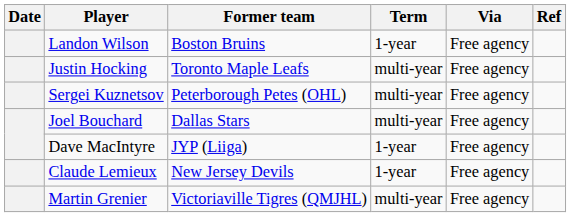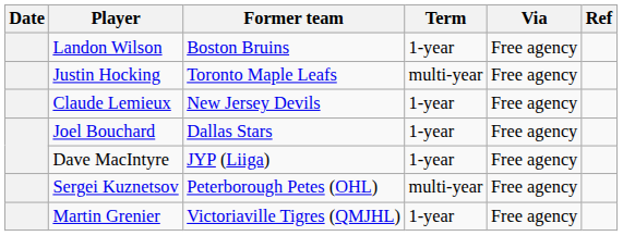rows swapped: Sergei Kuznetsov <-> Claude Lemieux
Joel Bouchard | Term: multi-year -> 1-year
Martin Grenier | Term: multi-year -> 1-year
